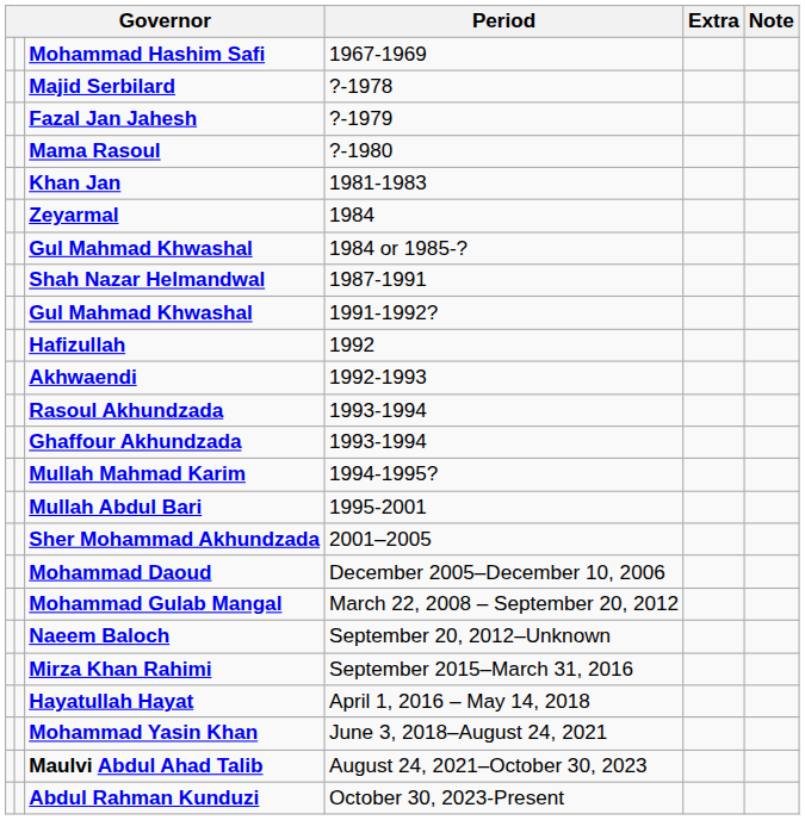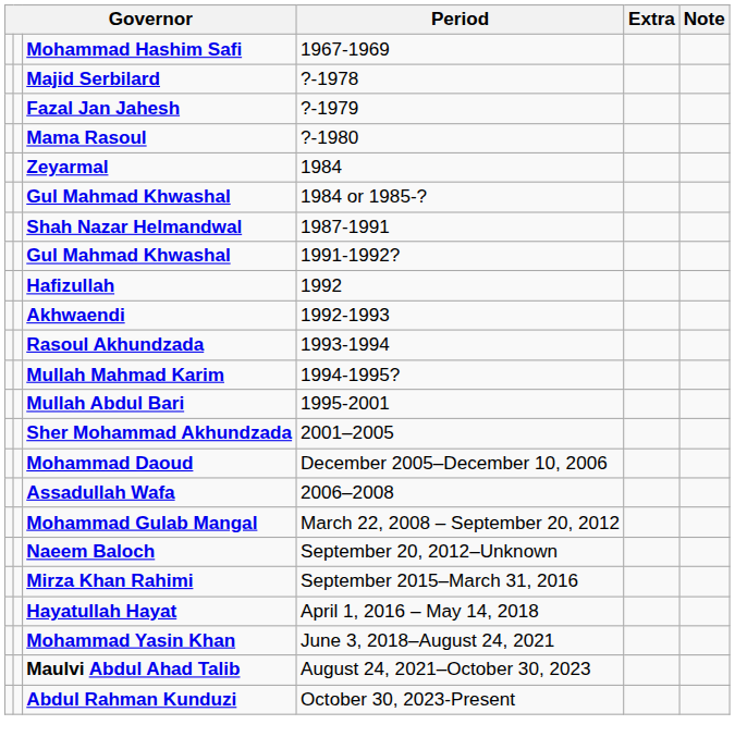- row: Khan Jan | 1981-1983
- row: Ghaffour Akhundzada | 1993-1994
+ row: Assadullah Wafa | 2006–2008
